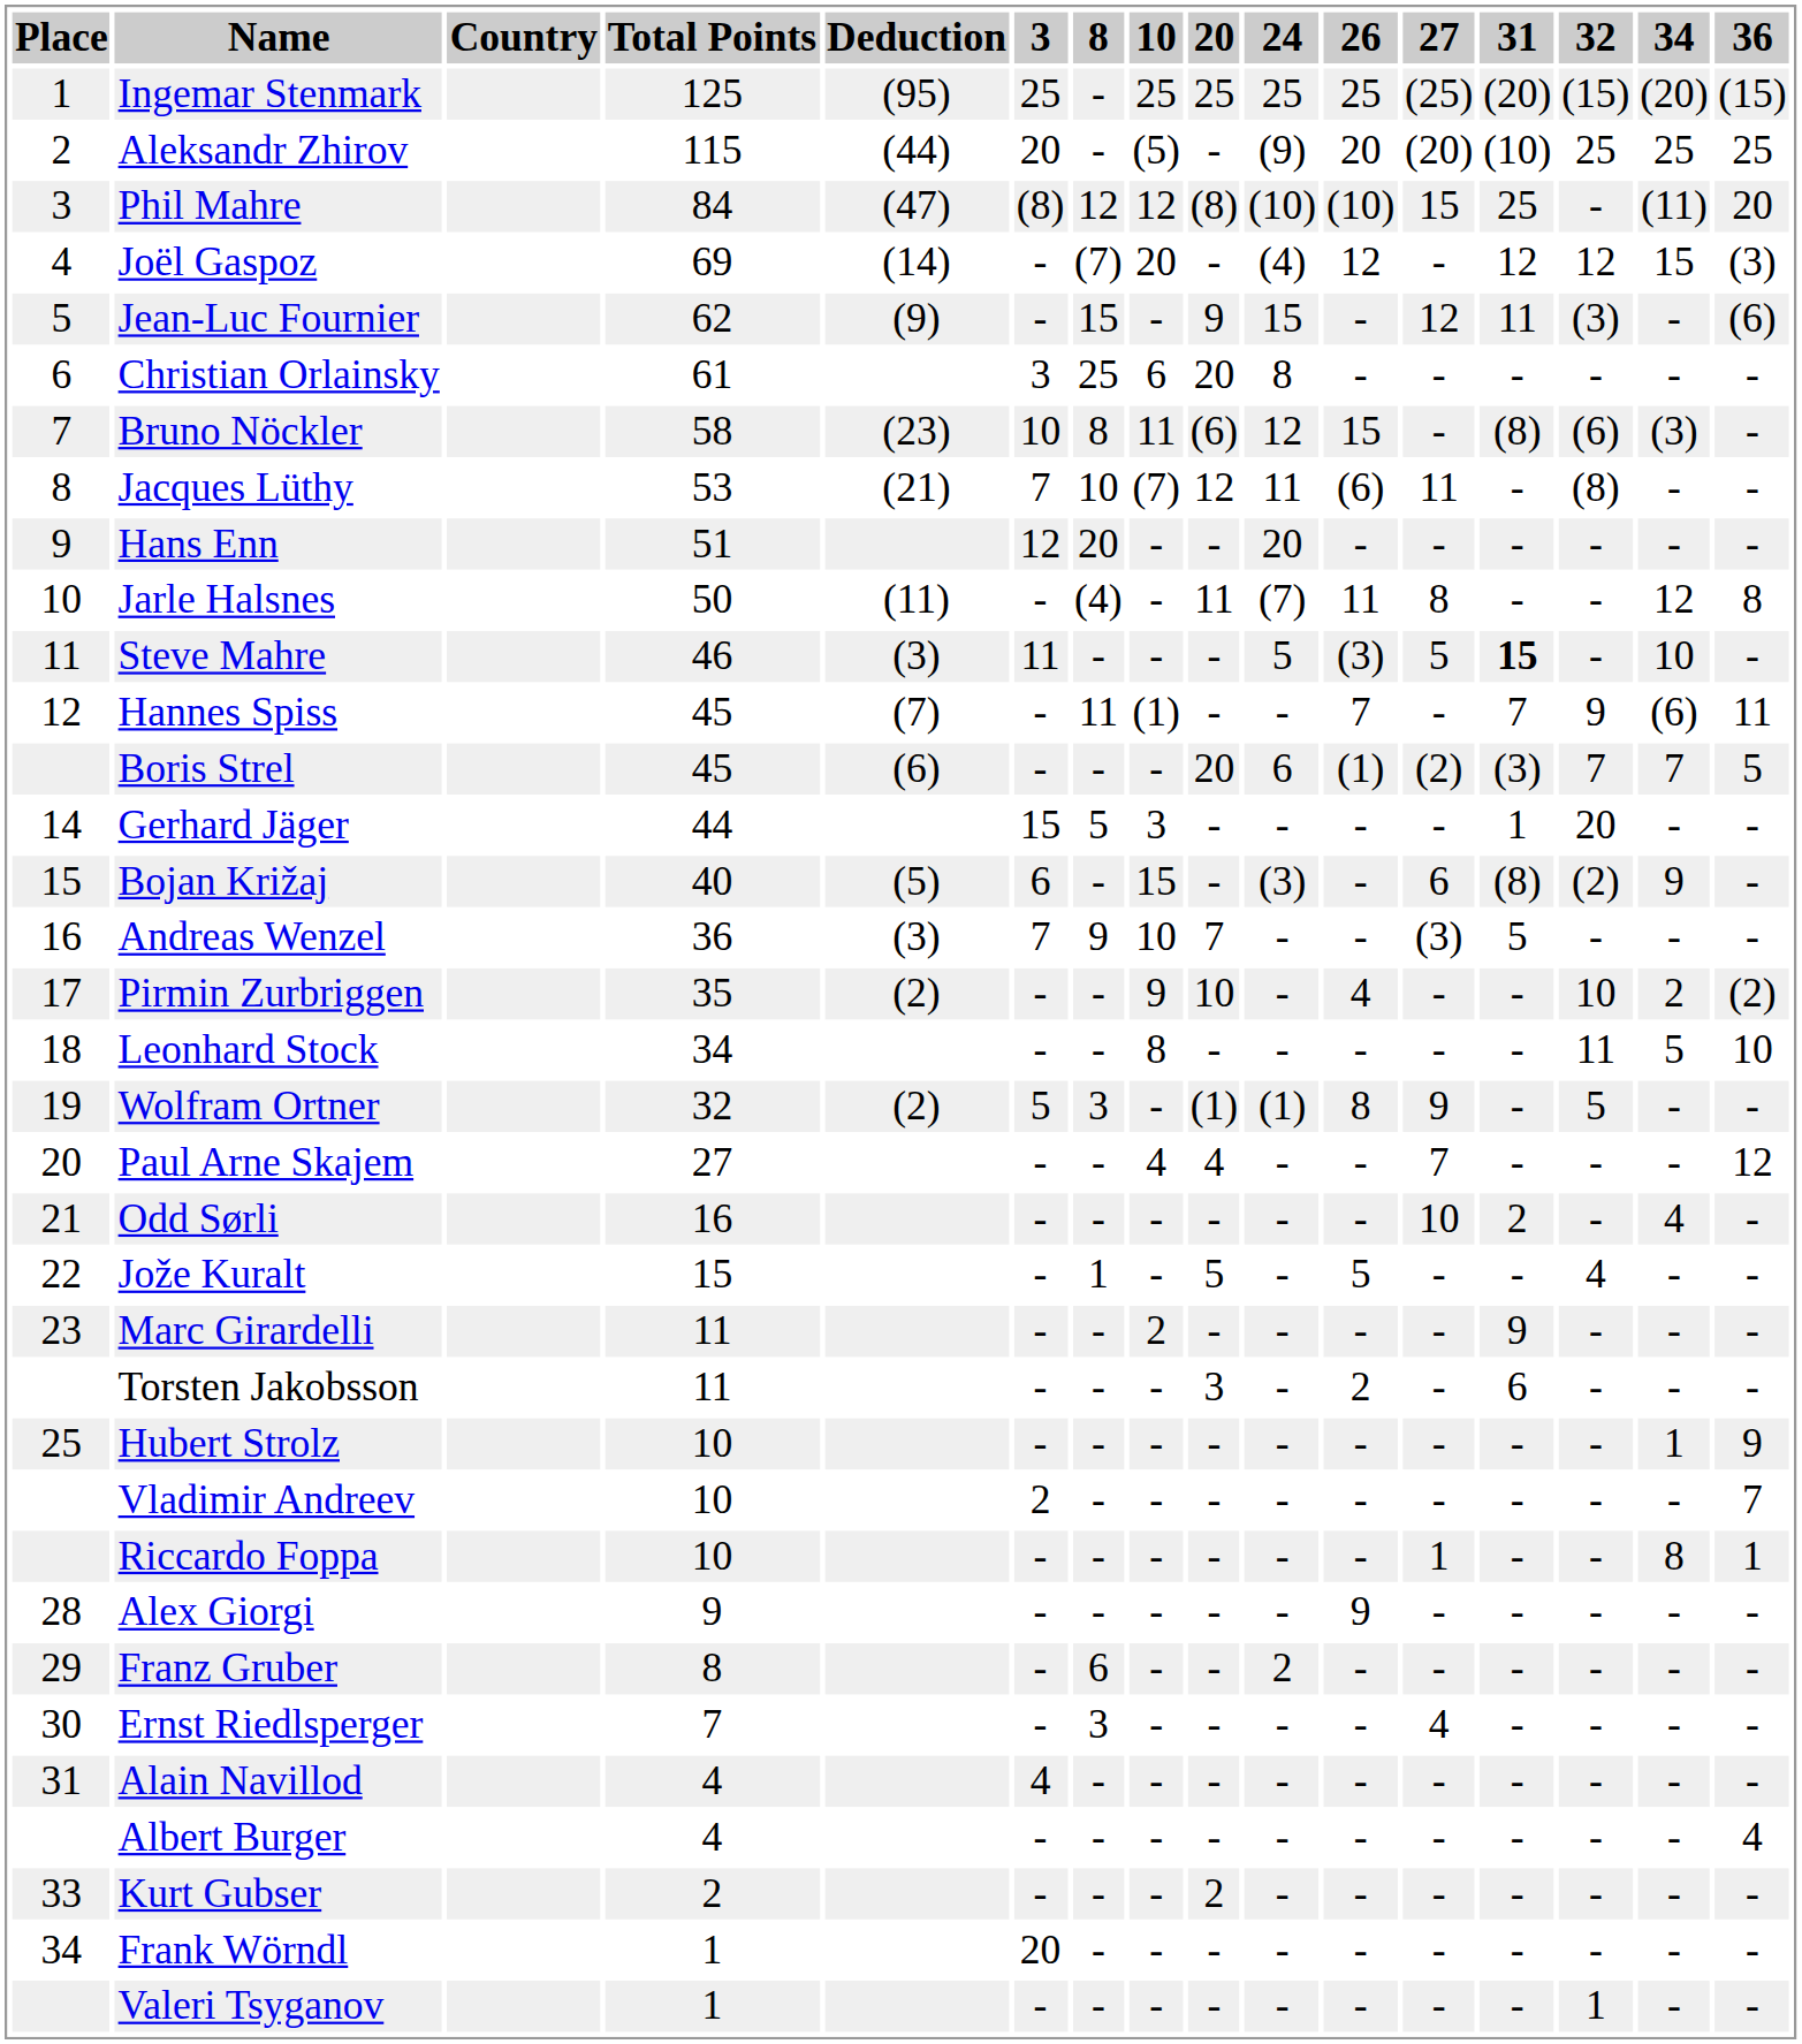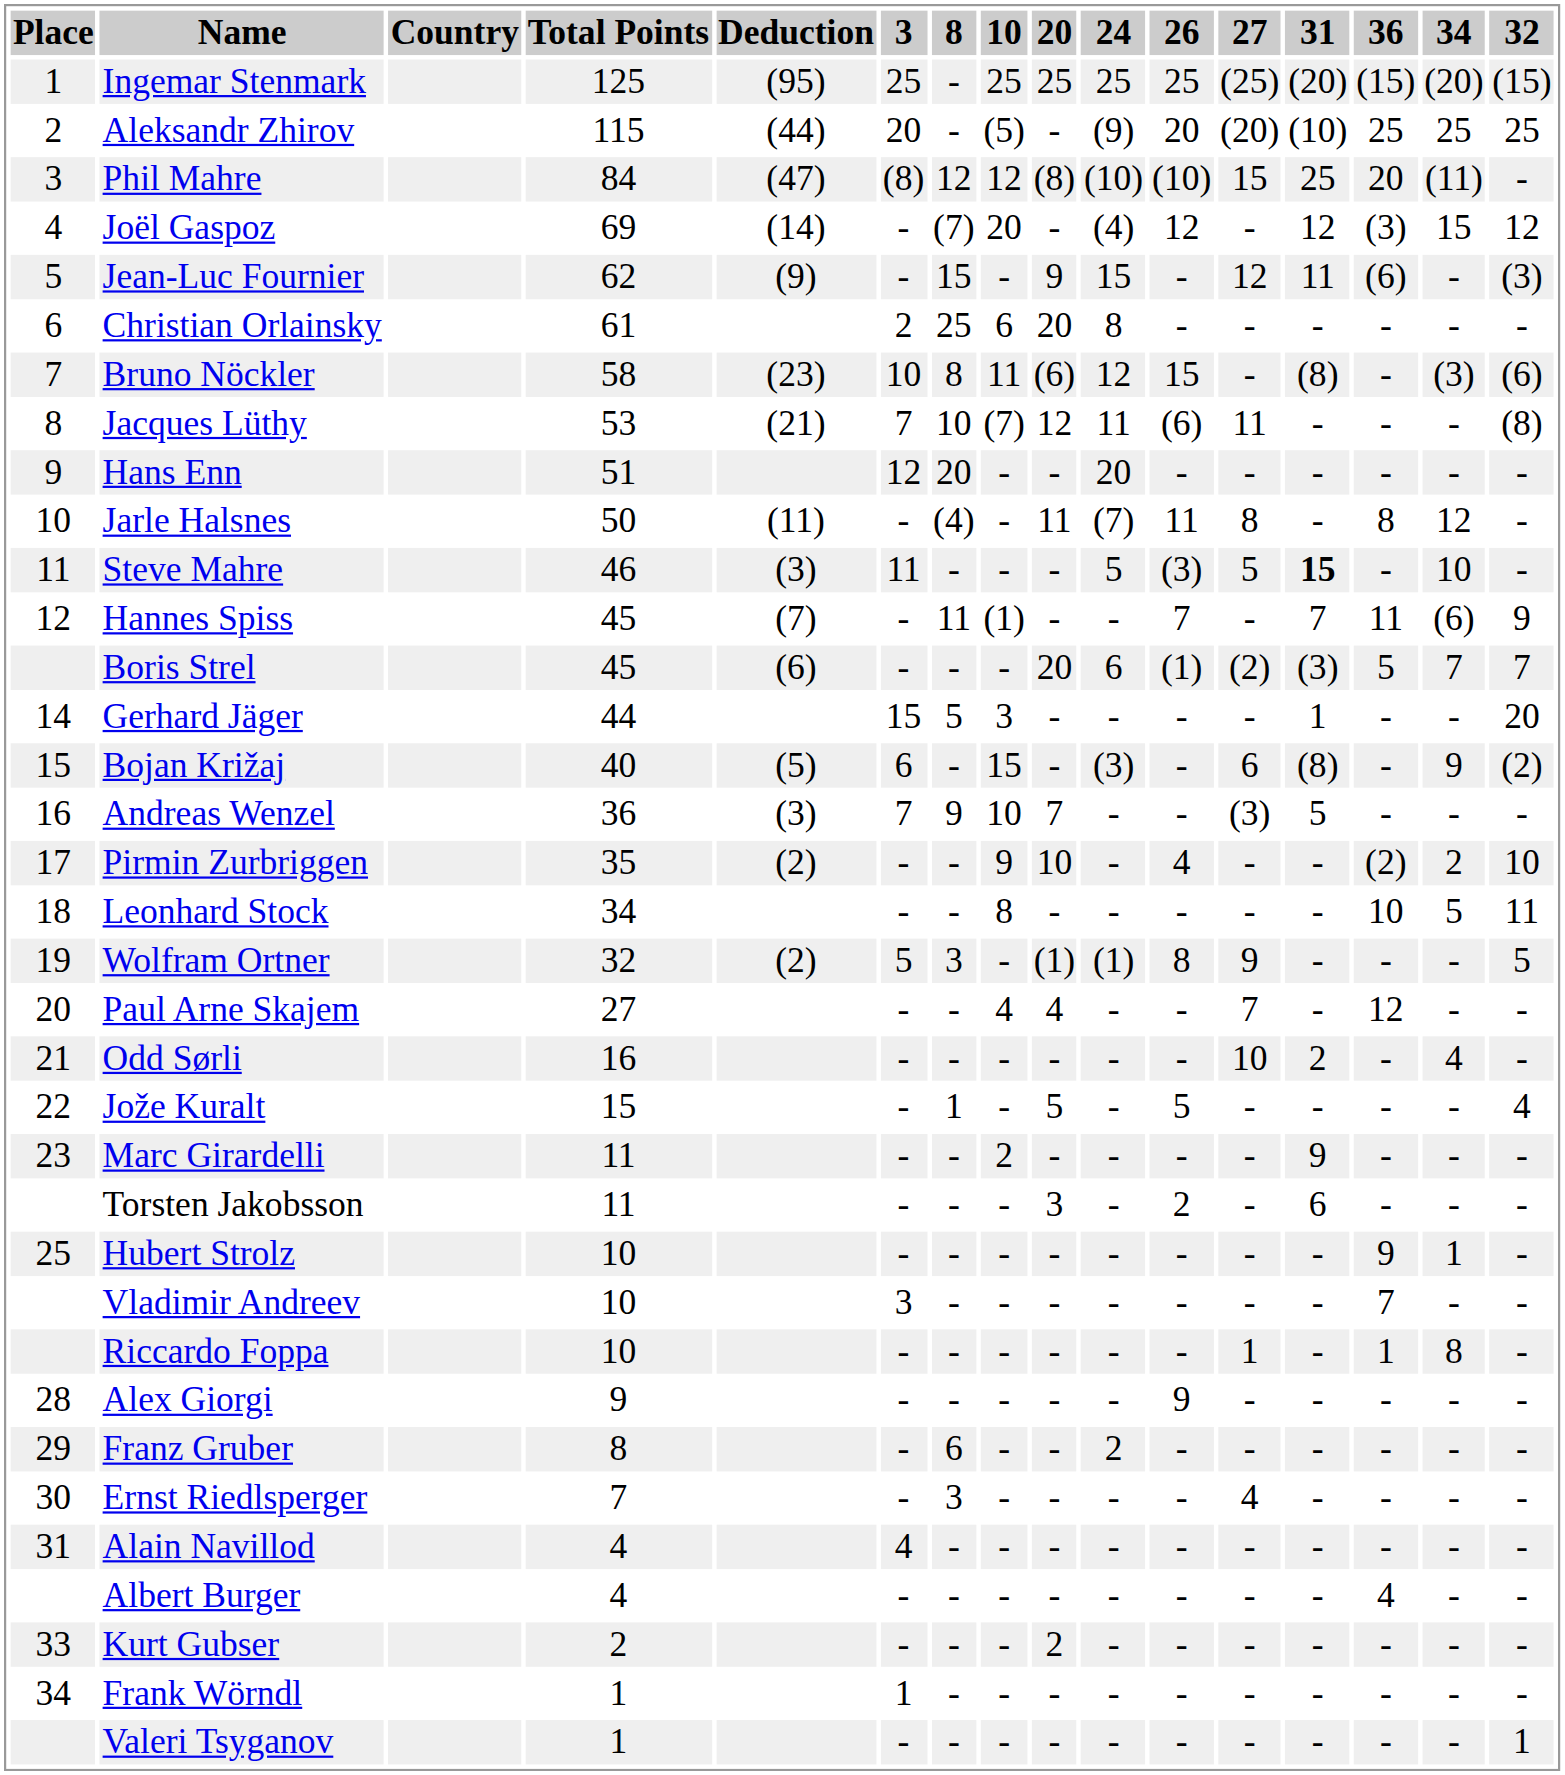columns swapped: 32 <-> 36
Christian Orlainsky | 3: 3 -> 2
Vladimir Andreev | 3: 2 -> 3
Frank Wörndl | 3: 20 -> 1
